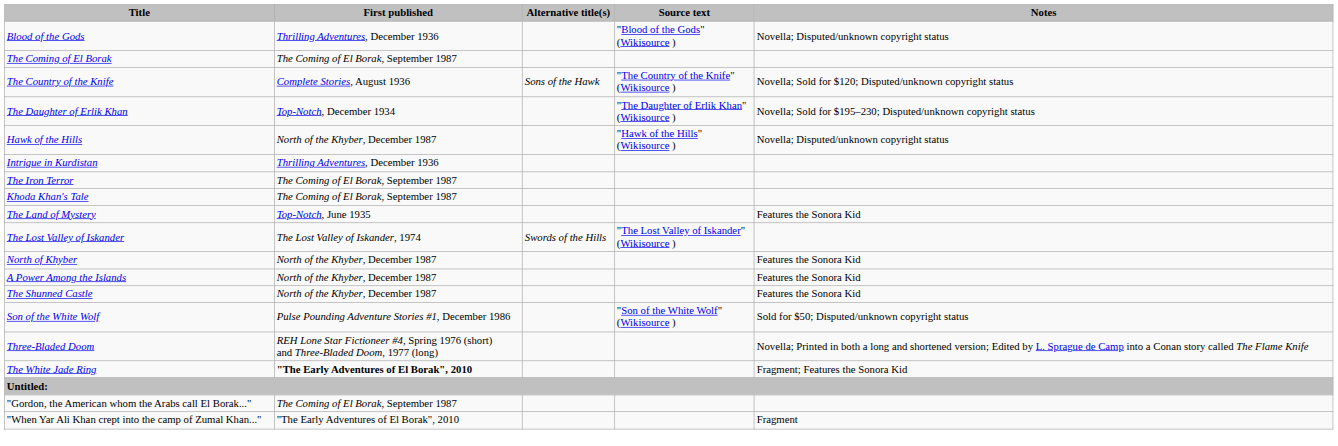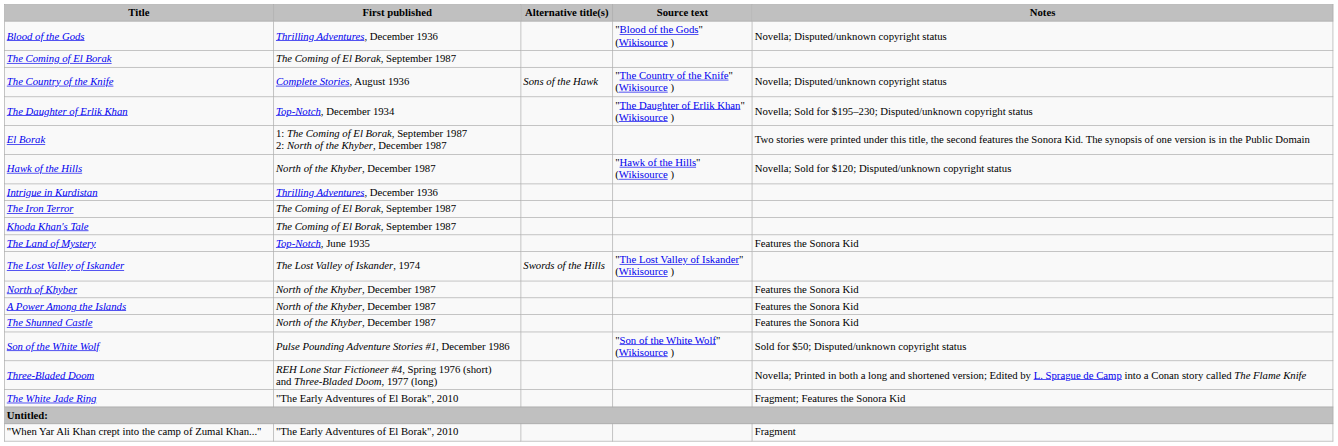The Country of the Knife | Notes: Novella; Sold for $120; Disputed/unknown copyright status -> Novella; Disputed/unknown copyright status
+ row: El Borak | 1: The Coming of El Borak, September 1987 2: North of the Khyber, December 1987 | Two stories were printed under this title, the second features the Sonora Kid. The synopsis of one version is in the Public Domain
Hawk of the Hills | Notes: Novella; Disputed/unknown copyright status -> Novella; Sold for $120; Disputed/unknown copyright status
The White Jade Ring | First published: bold -> normal
- row: "Gordon, the American whom the Arabs call El Borak..." | The Coming of El Borak, September 1987
